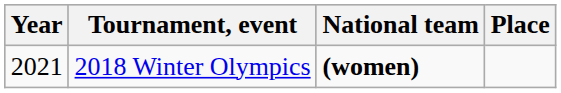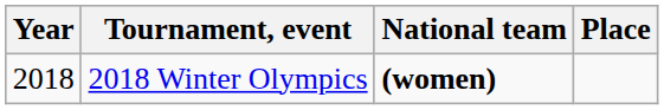2018 Winter Olympics | Year: 2021 -> 2018
